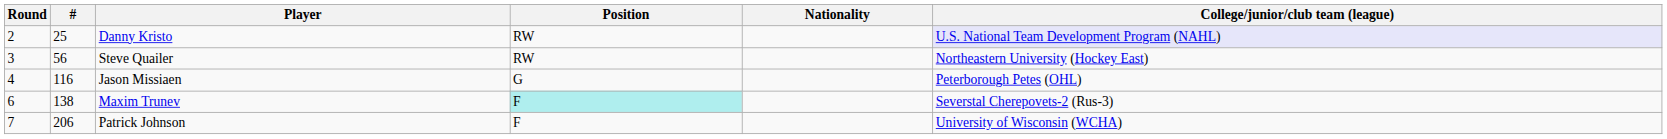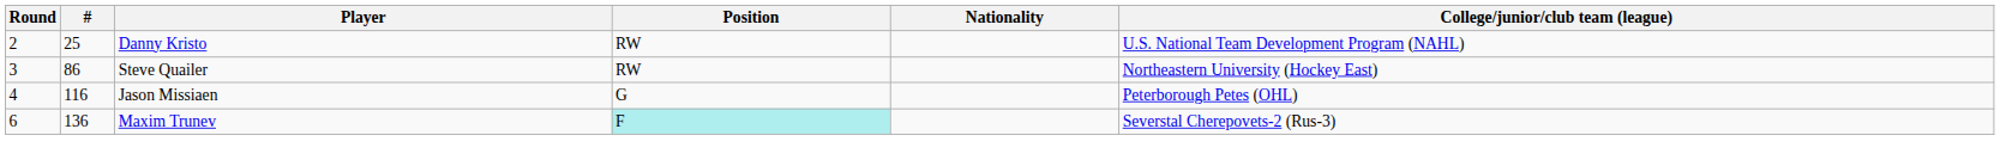Danny Kristo | College/junior/club team (league): lavender background -> no background
Steve Quailer | #: 56 -> 86
Maxim Trunev | #: 138 -> 136
- row: 7 | 206 | Patrick Johnson | F | University of Wisconsin (WCHA)
